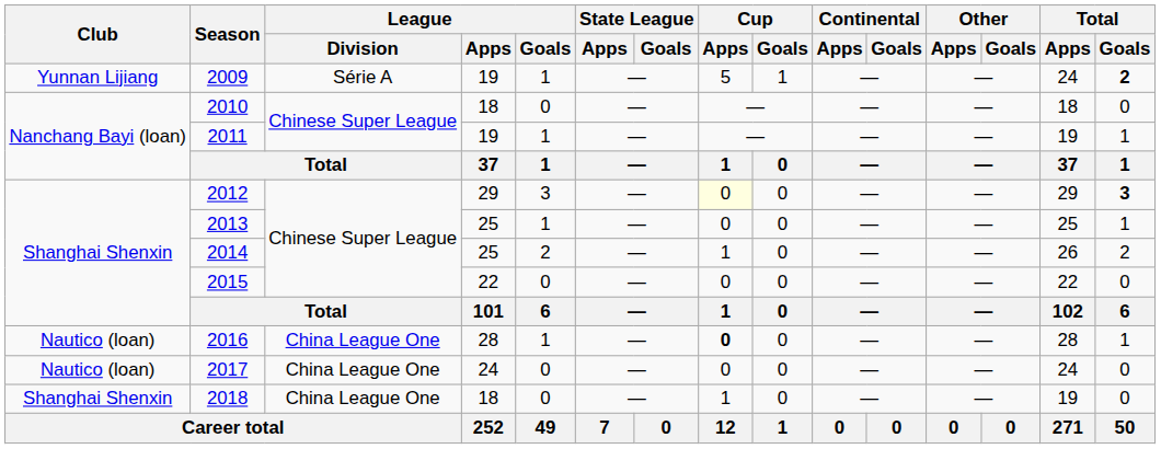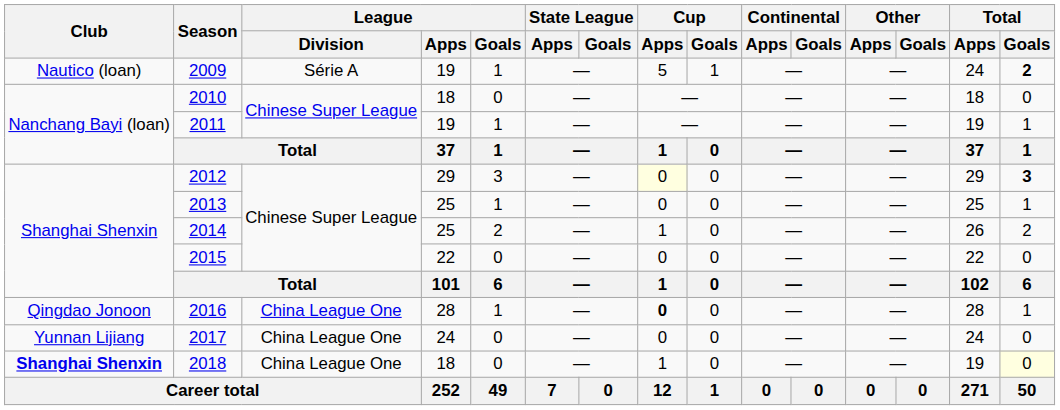2009 | Club: Yunnan Lijiang -> Nautico (loan)
2016 | Club: Nautico (loan) -> Qingdao Jonoon
2017 | Club: Nautico (loan) -> Yunnan Lijiang
2018 | Club: normal -> bold
2018 | Total / Goals: no background -> lightyellow background
